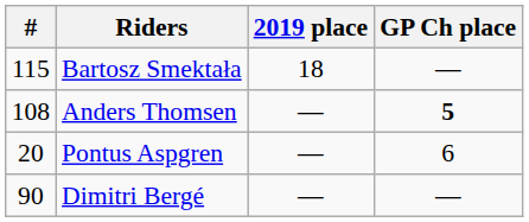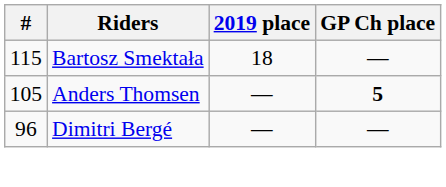Anders Thomsen | #: 108 -> 105
- row: 20 | Pontus Aspgren | — | 6
Dimitri Bergé | #: 90 -> 96
